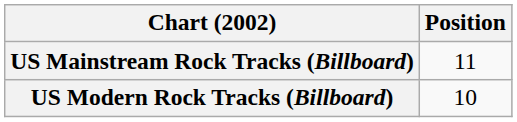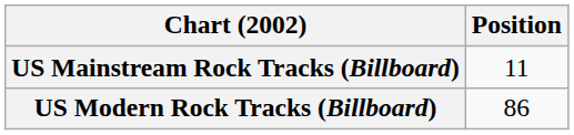US Modern Rock Tracks (Billboard) | Position: 10 -> 86
